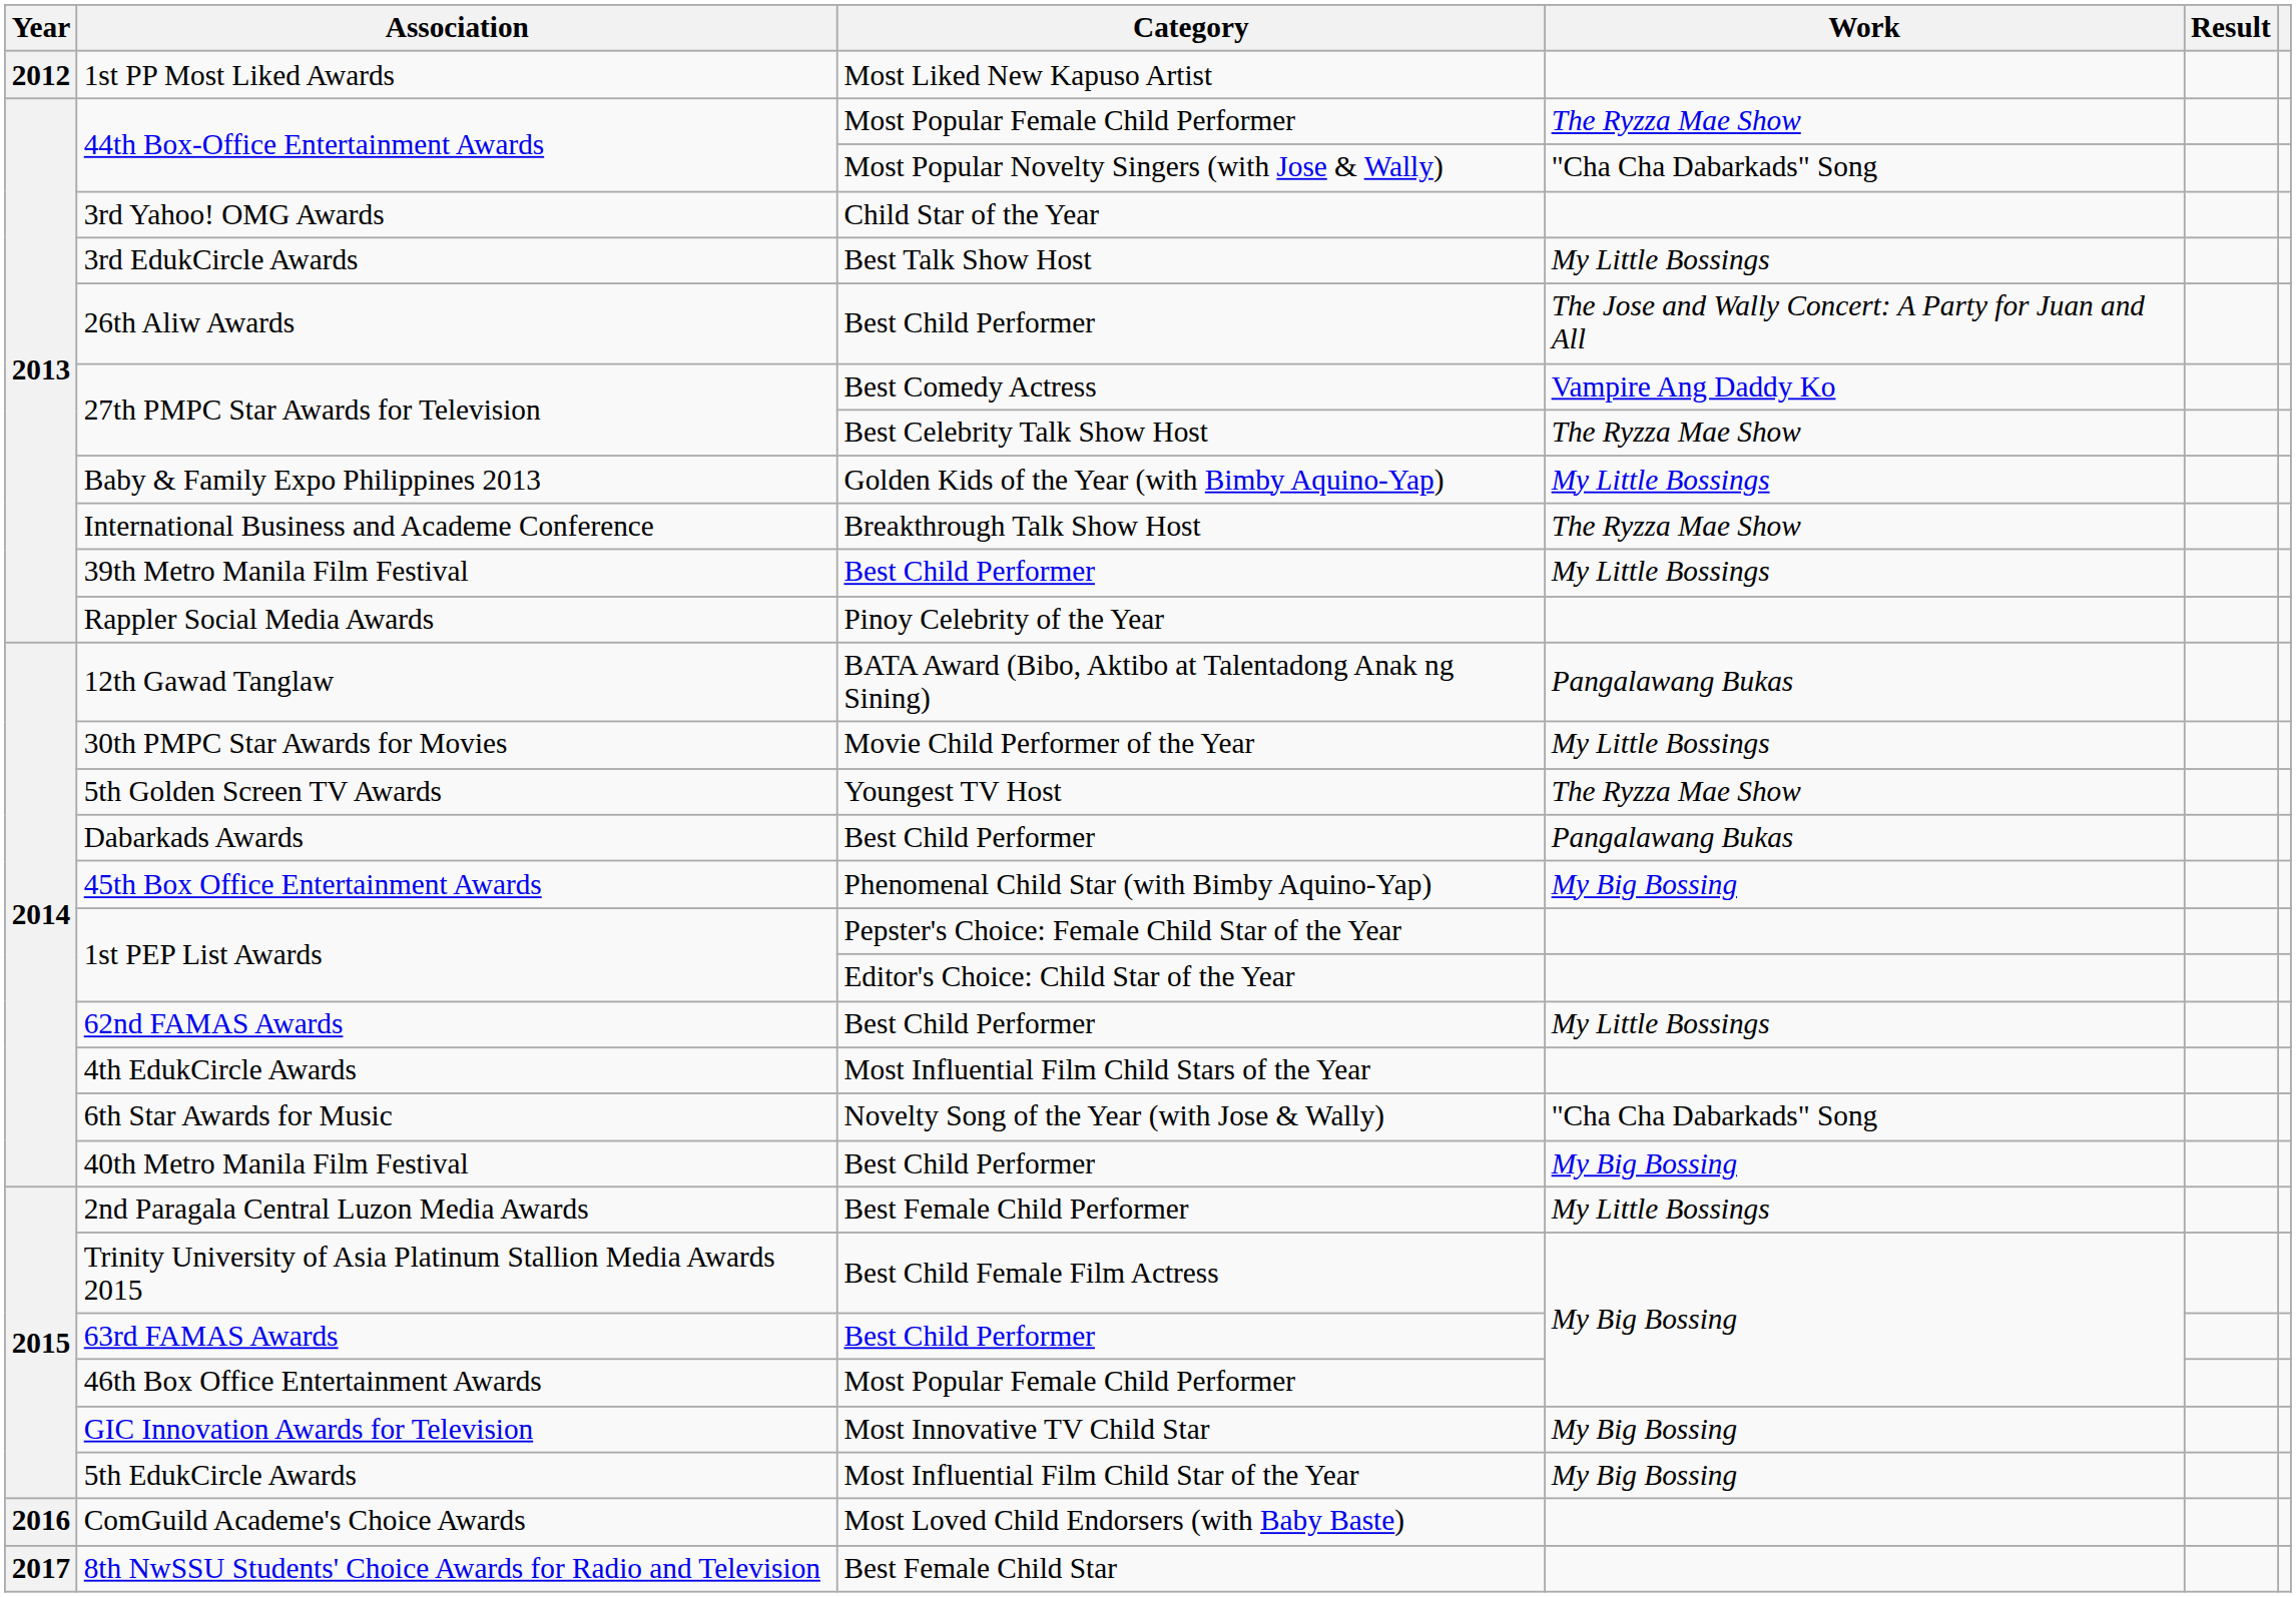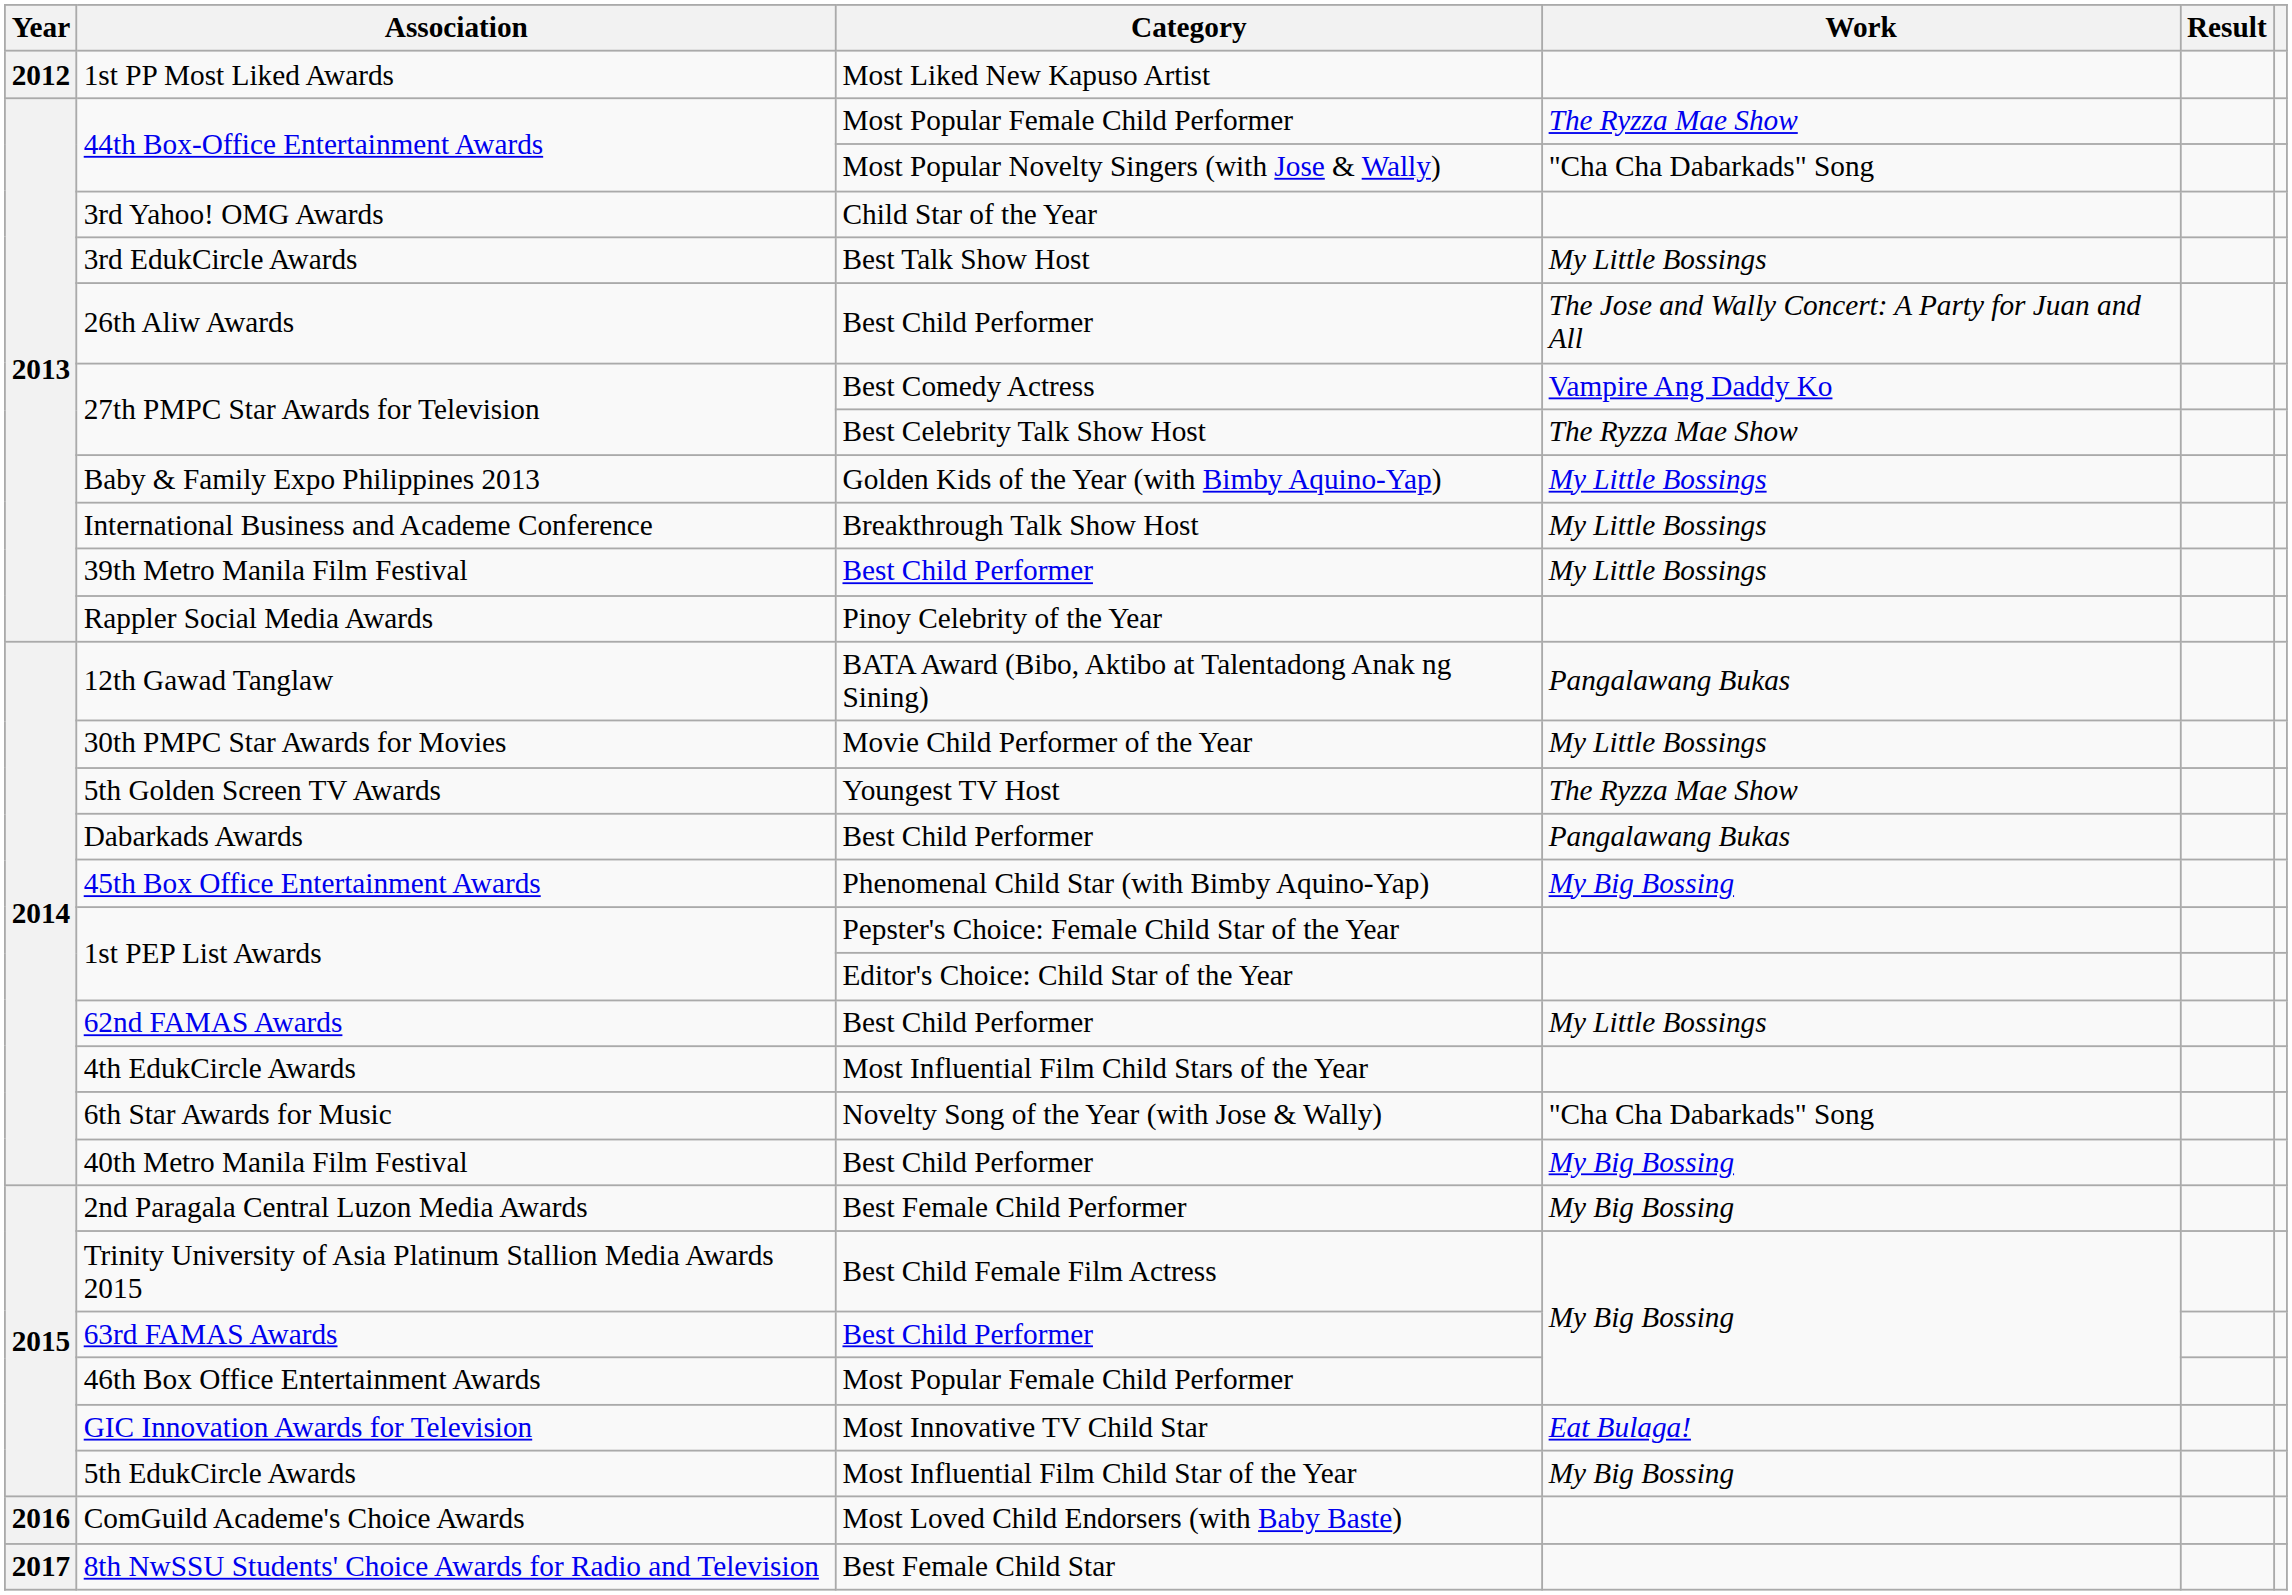International Business and Academe Conference | Work: The Ryzza Mae Show -> My Little Bossings
2nd Paragala Central Luzon Media Awards | Work: My Little Bossings -> My Big Bossing
GIC Innovation Awards for Television | Work: My Big Bossing -> Eat Bulaga!
